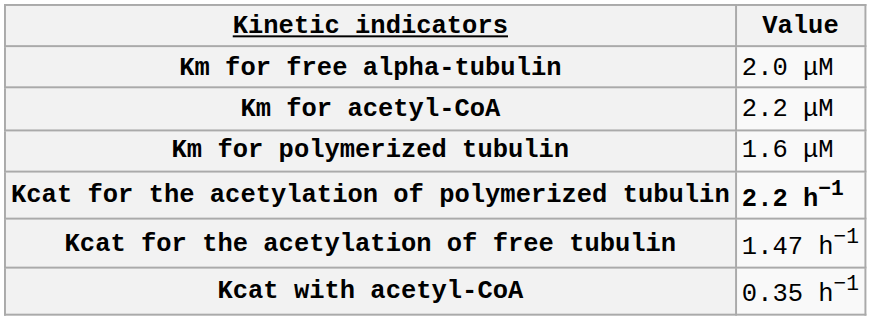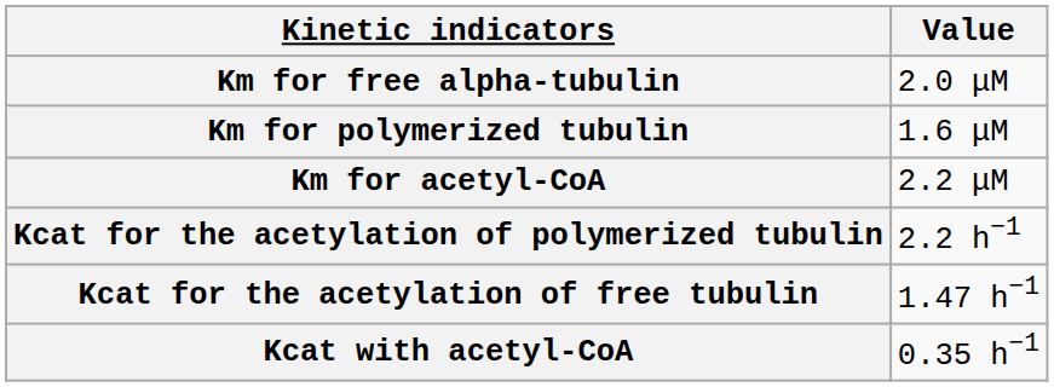rows swapped: Km for polymerized tubulin <-> Km for acetyl-CoA
Kcat for the acetylation of polymerized tubulin | Value: bold -> normal
